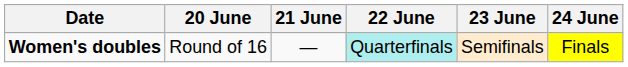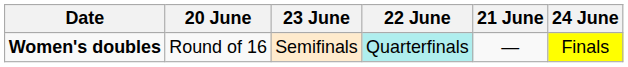columns swapped: 21 June <-> 23 June
